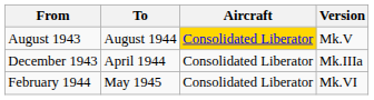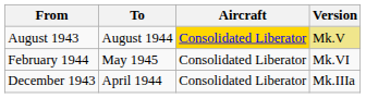August 1943 | Version: no background -> khaki background
rows swapped: December 1943 <-> February 1944
